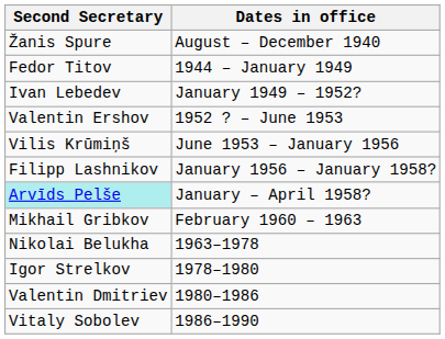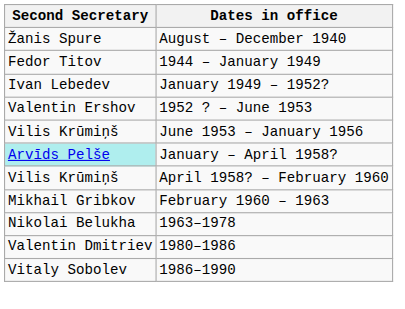- row: Filipp Lashnikov | January 1956 – January 1958?
+ row: Vilis Krūmiņš | April 1958? – February 1960
- row: Igor Strelkov | 1978–1980
